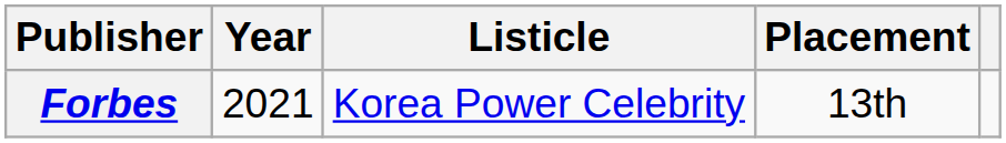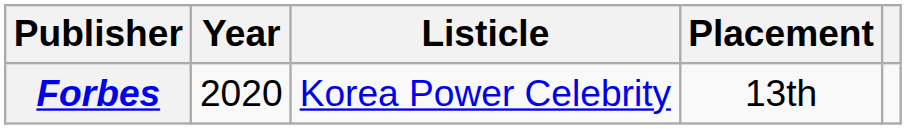Forbes | Year: 2021 -> 2020
